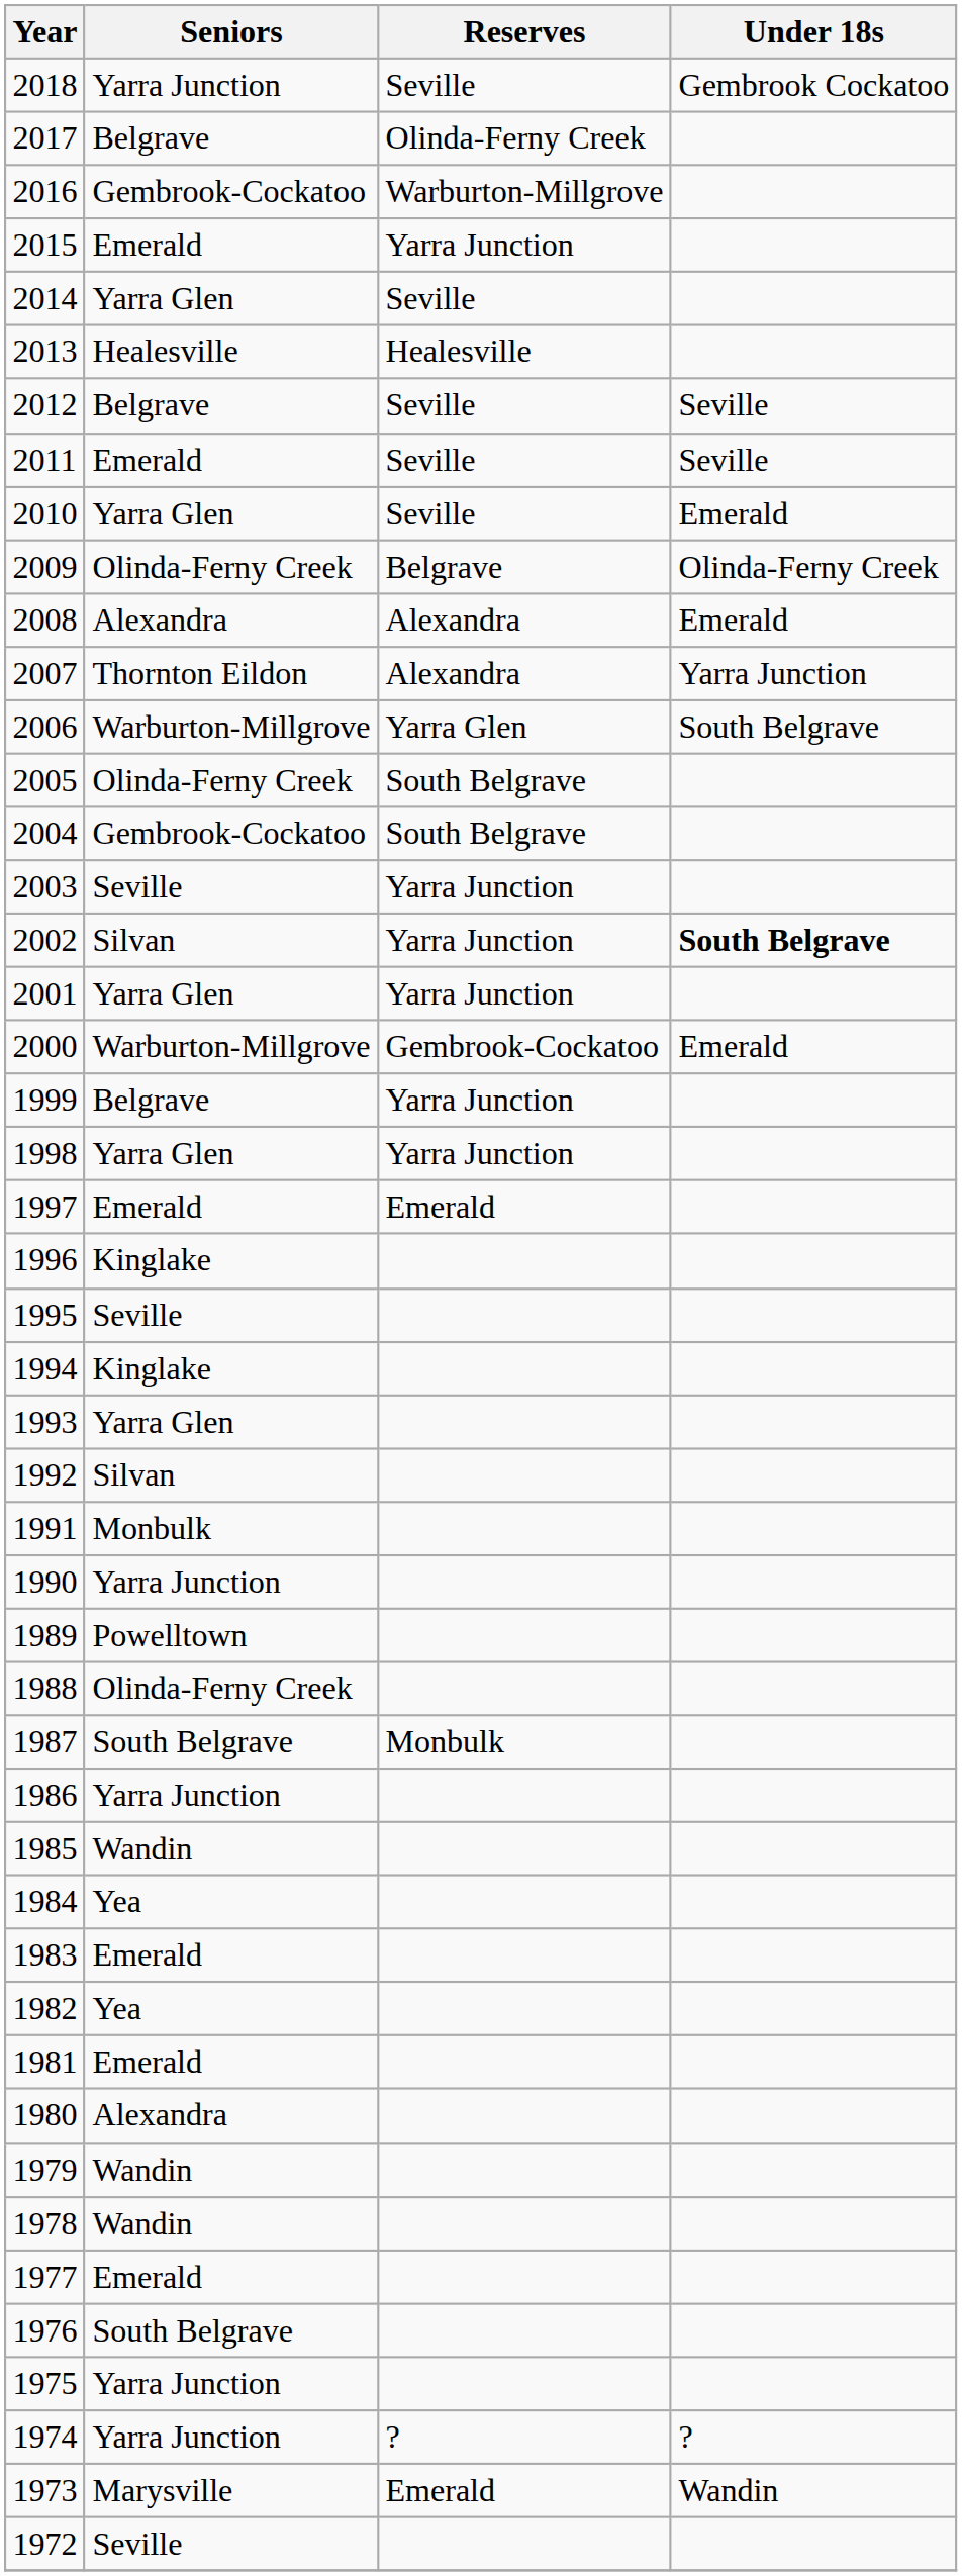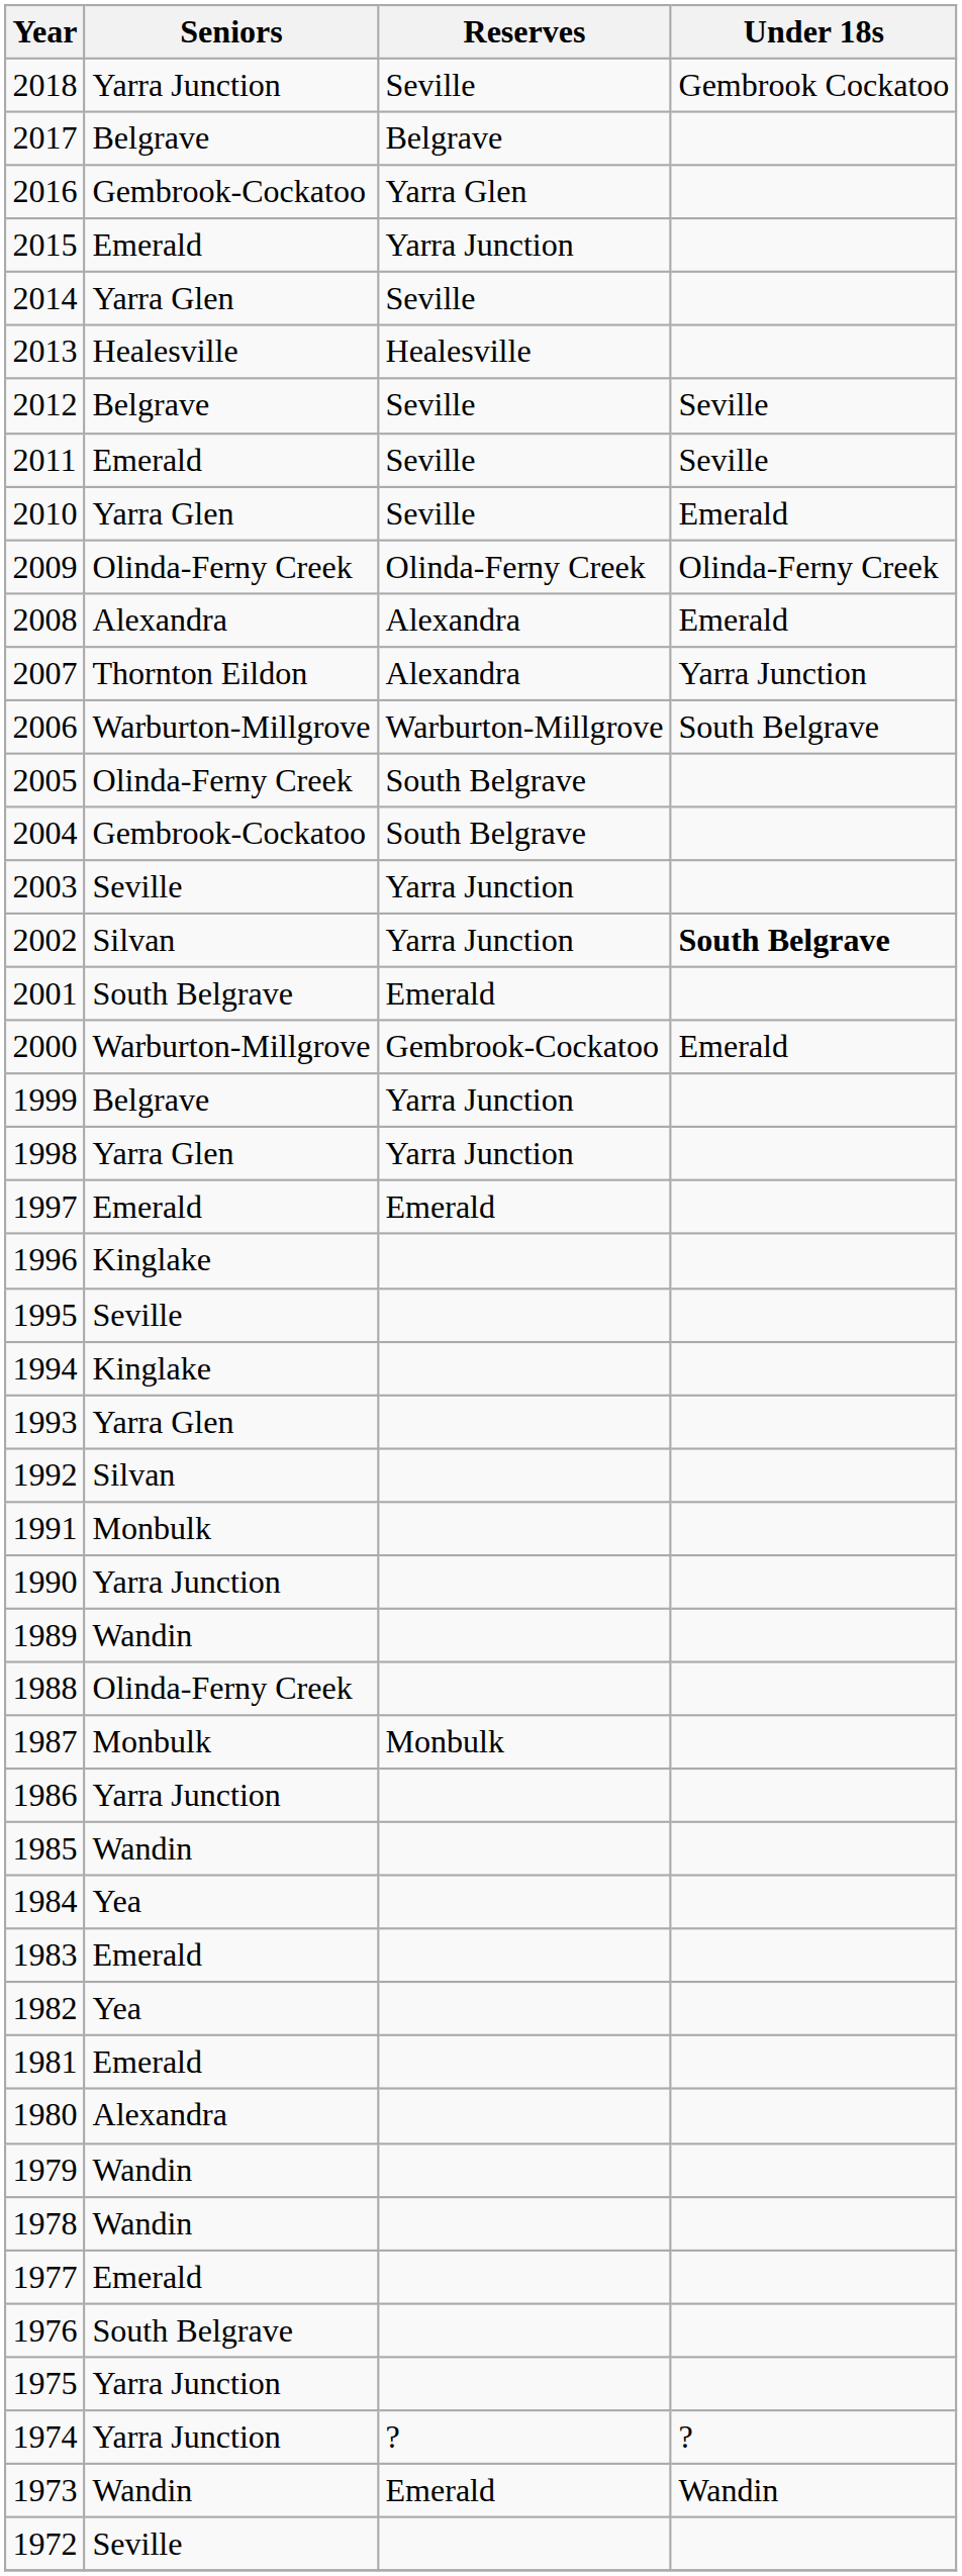2017 | Reserves: Olinda-Ferny Creek -> Belgrave
2016 | Reserves: Warburton-Millgrove -> Yarra Glen
2009 | Reserves: Belgrave -> Olinda-Ferny Creek
2006 | Reserves: Yarra Glen -> Warburton-Millgrove
2001 | Seniors: Yarra Glen -> South Belgrave
2001 | Reserves: Yarra Junction -> Emerald
1989 | Seniors: Powelltown -> Wandin
1987 | Seniors: South Belgrave -> Monbulk
1973 | Seniors: Marysville -> Wandin
